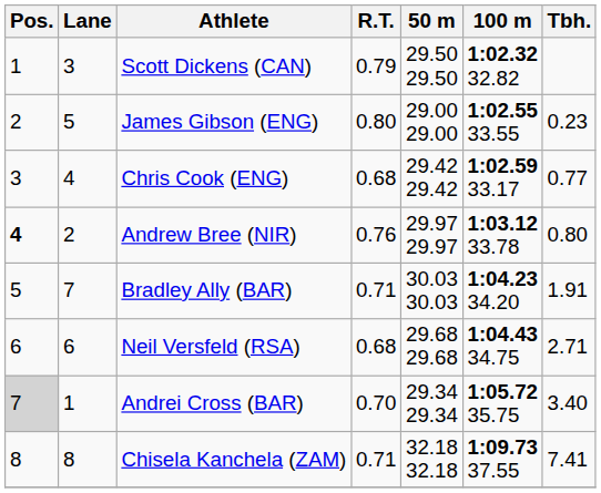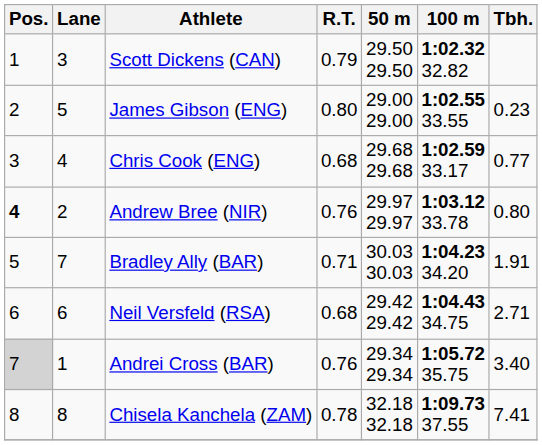Chris Cook (ENG) | 50 m: 29.42 29.42 -> 29.68 29.68
Neil Versfeld (RSA) | 50 m: 29.68 29.68 -> 29.42 29.42
Andrei Cross (BAR) | R.T.: 0.70 -> 0.76
Chisela Kanchela (ZAM) | R.T.: 0.71 -> 0.78
